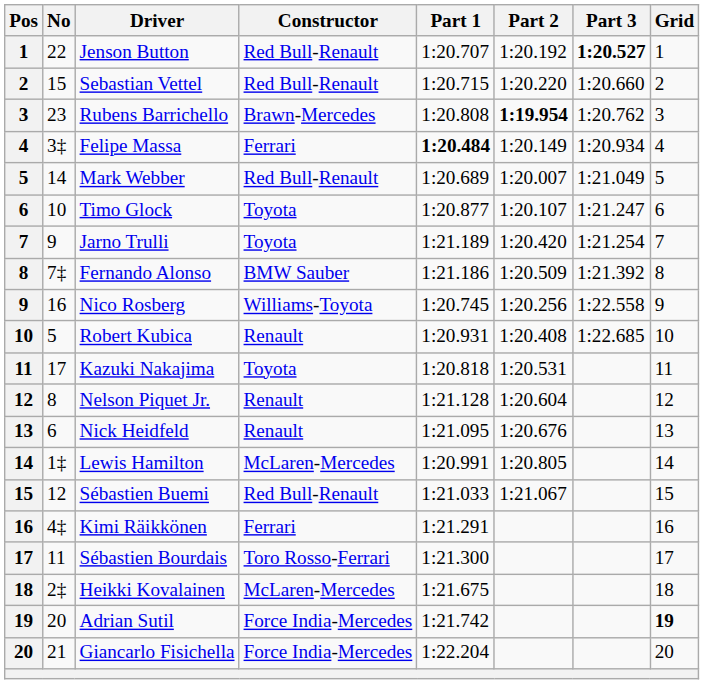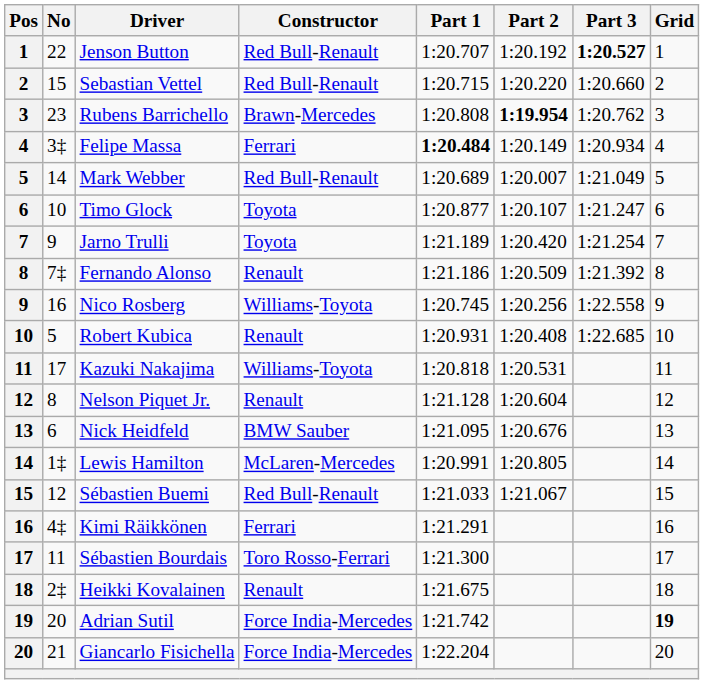Fernando Alonso | Constructor: BMW Sauber -> Renault
Kazuki Nakajima | Constructor: Toyota -> Williams-Toyota
Nick Heidfeld | Constructor: Renault -> BMW Sauber
Heikki Kovalainen | Constructor: McLaren-Mercedes -> Renault
